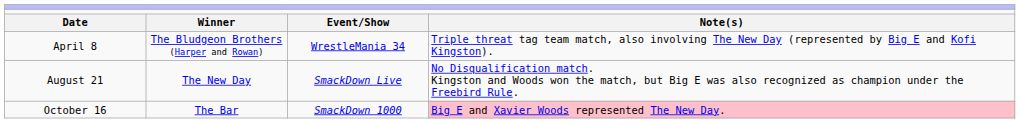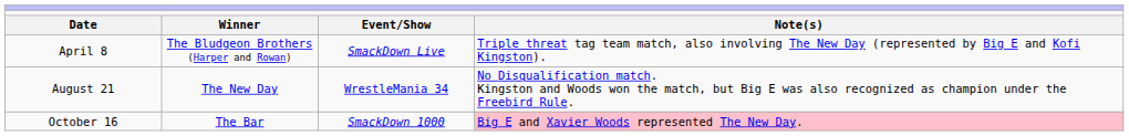April 8 | column 3: WrestleMania 34 -> SmackDown Live
August 21 | column 3: SmackDown Live -> WrestleMania 34
